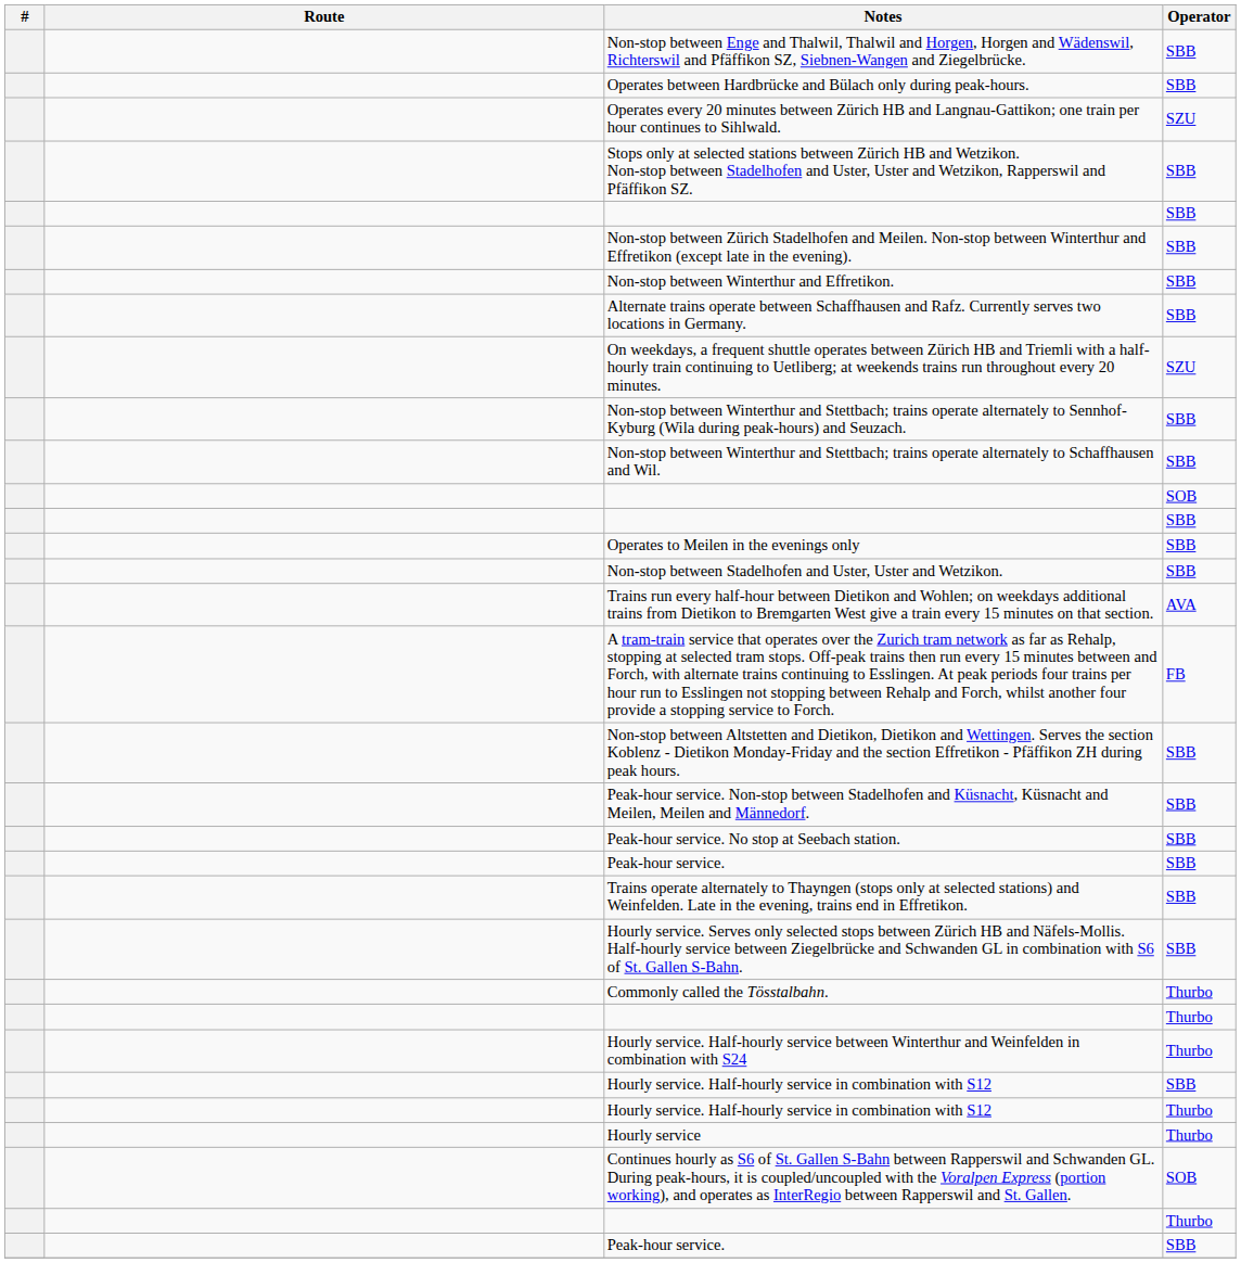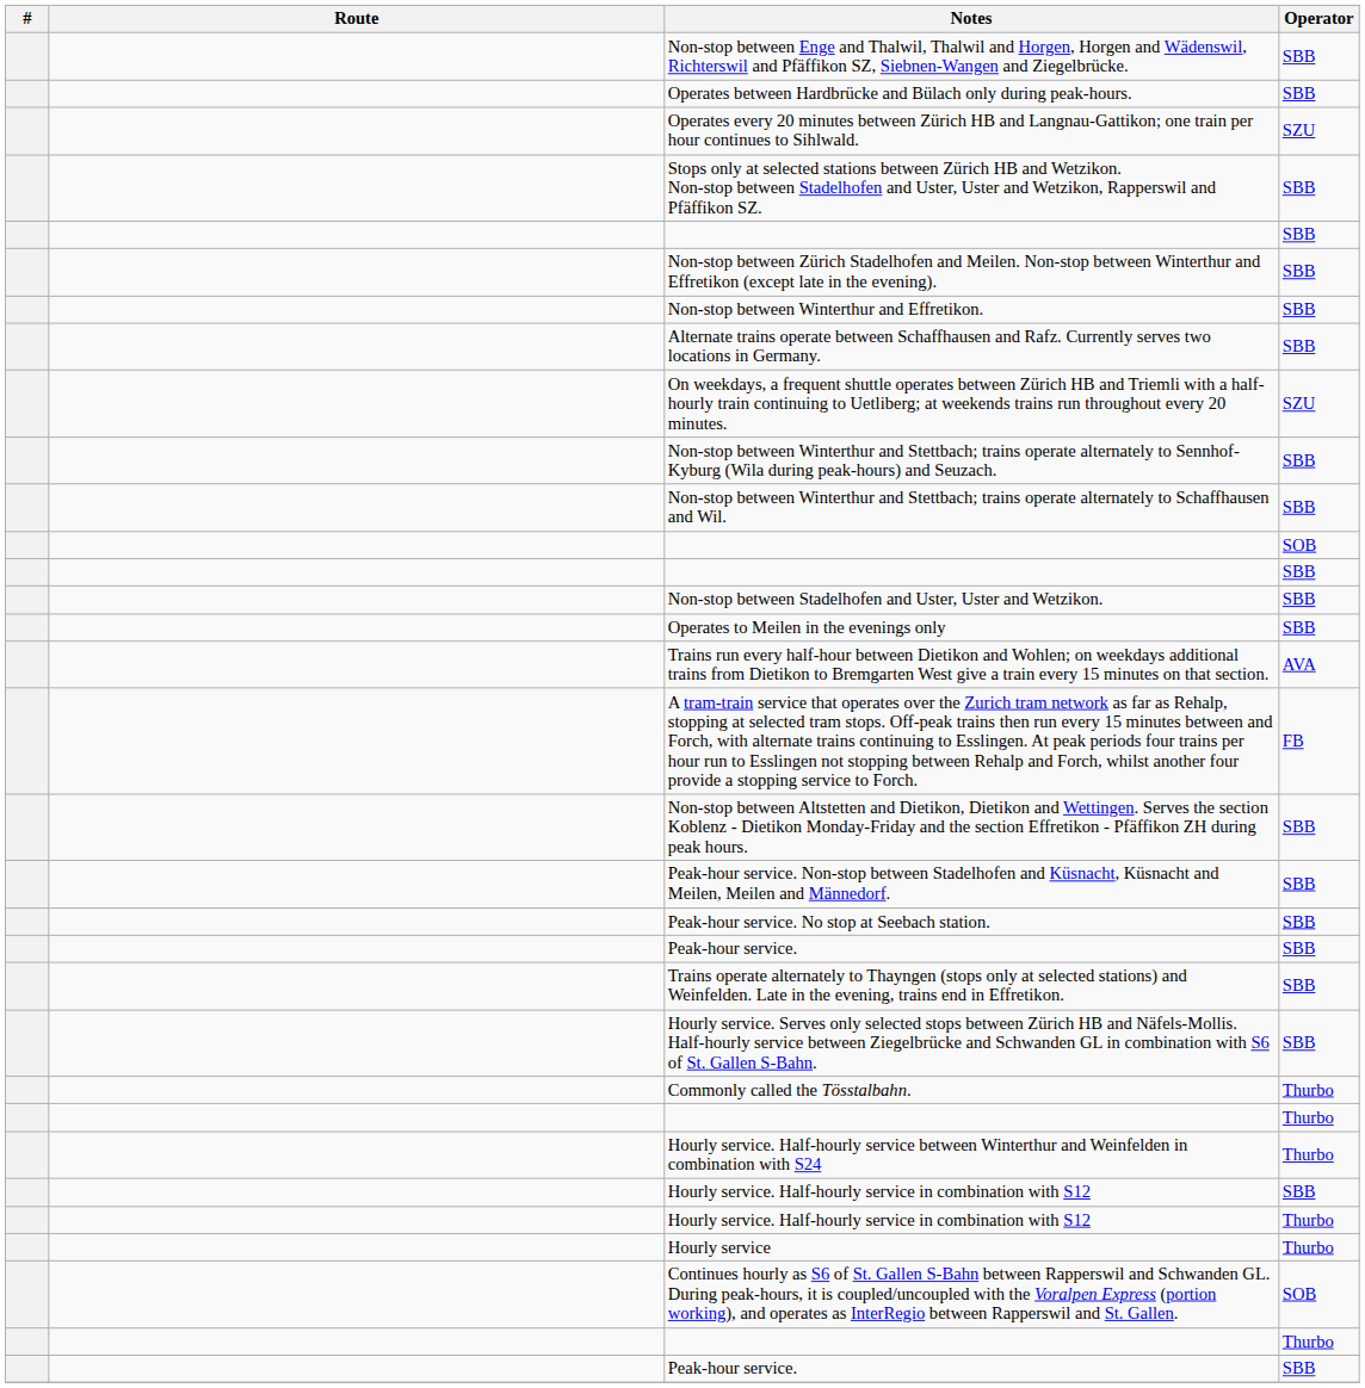rows swapped: Non-stop between Stadelhofen and Uster, Uster and Wetzikon. <-> Operates to Meilen in the evenings only
